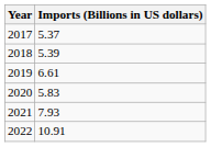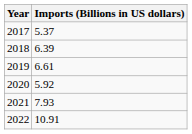2018 | Imports (Billions in US dollars): 5.39 -> 6.39
2020 | Imports (Billions in US dollars): 5.83 -> 5.92
